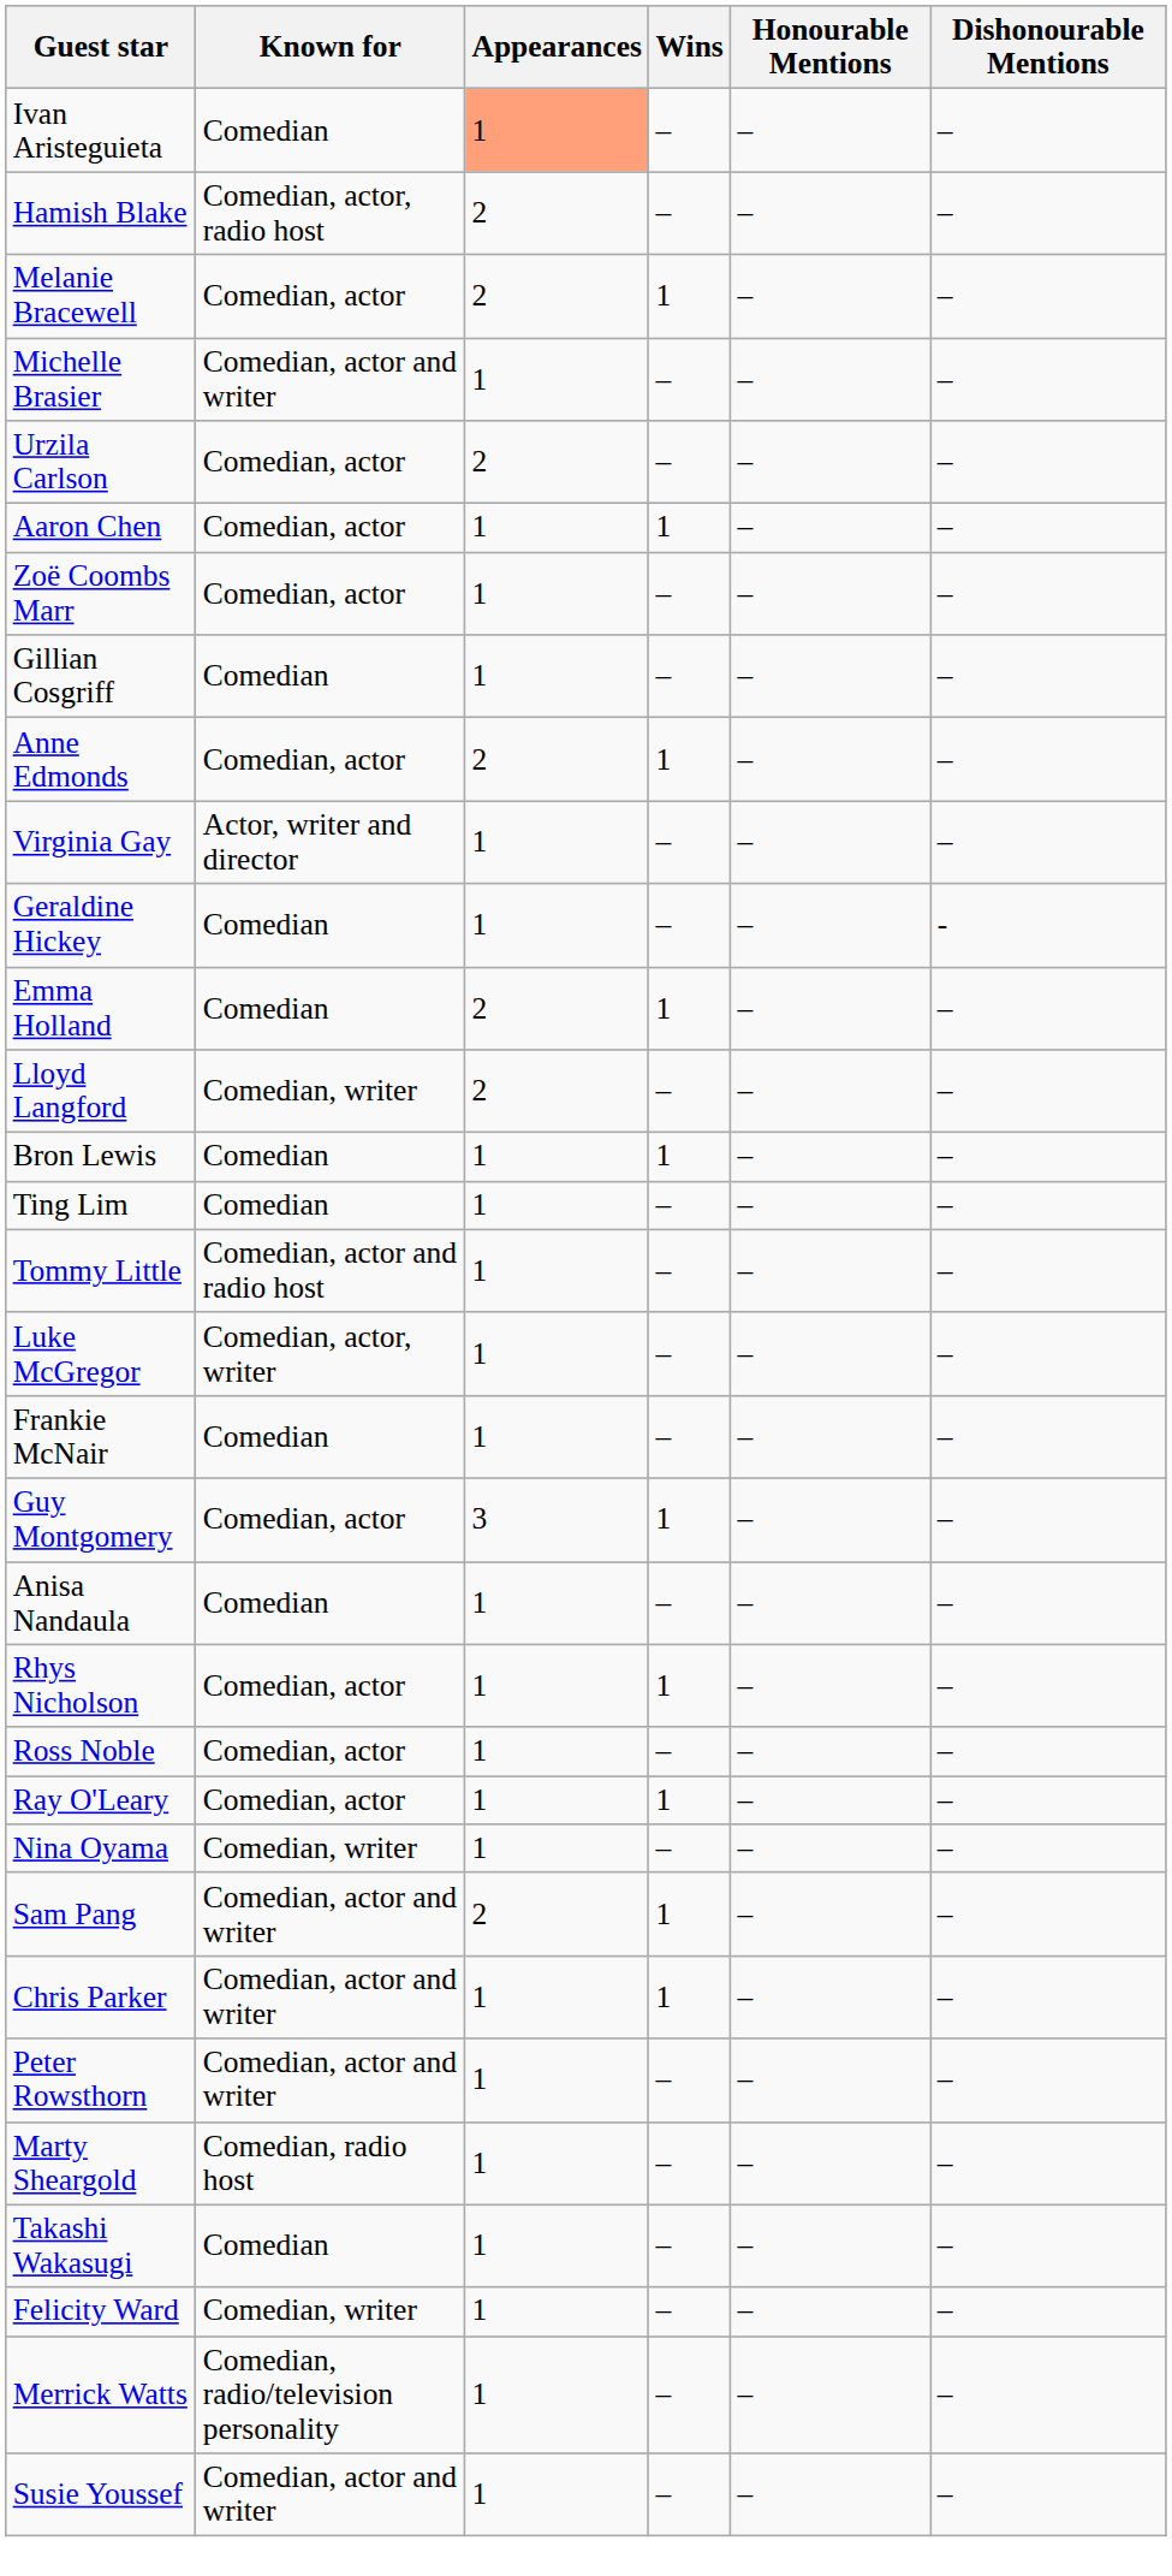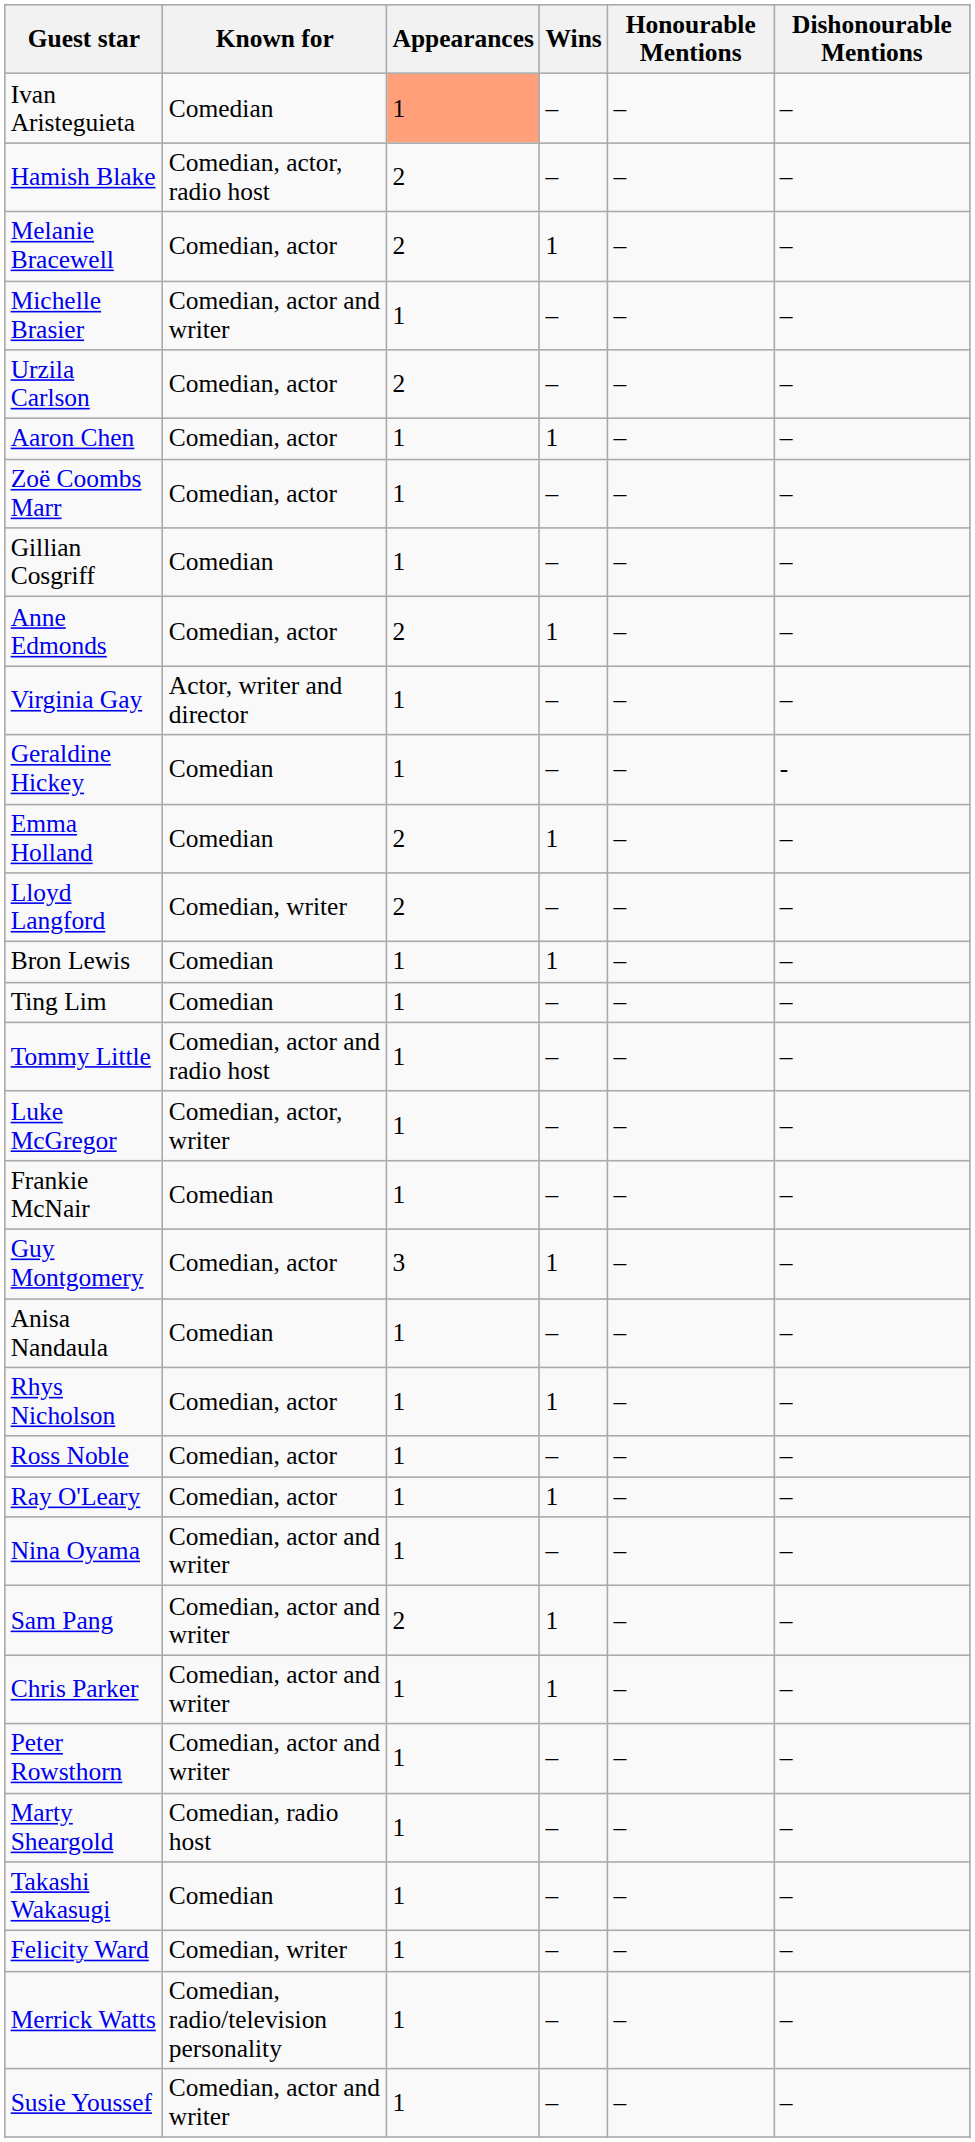Nina Oyama | Known for: Comedian, writer -> Comedian, actor and writer
